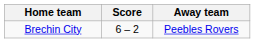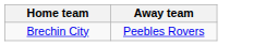- column: Score | 6 – 2
